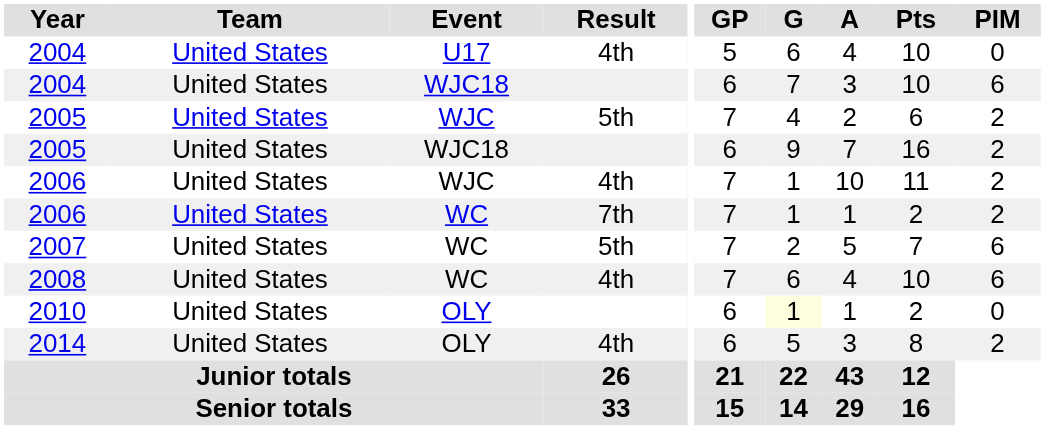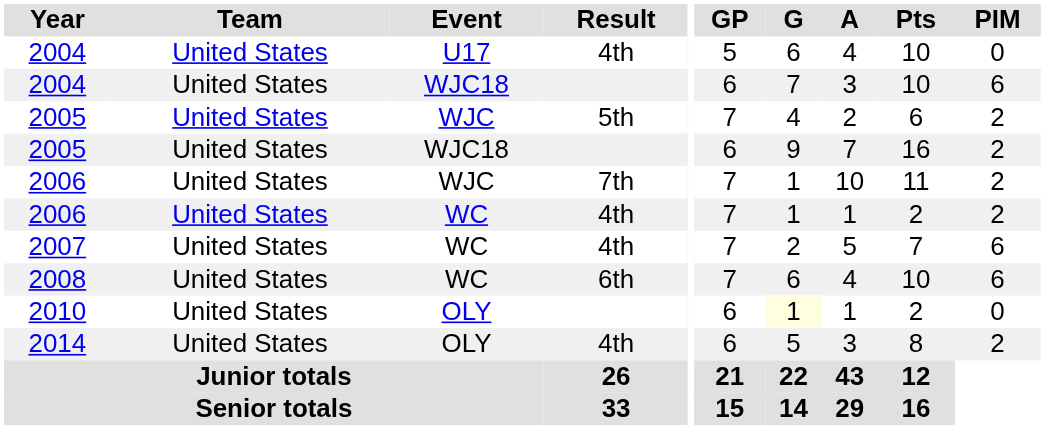2006 / WJC | Result: 4th -> 7th
2006 / WC | Result: 7th -> 4th
2007 | Result: 5th -> 4th
2008 | Result: 4th -> 6th
